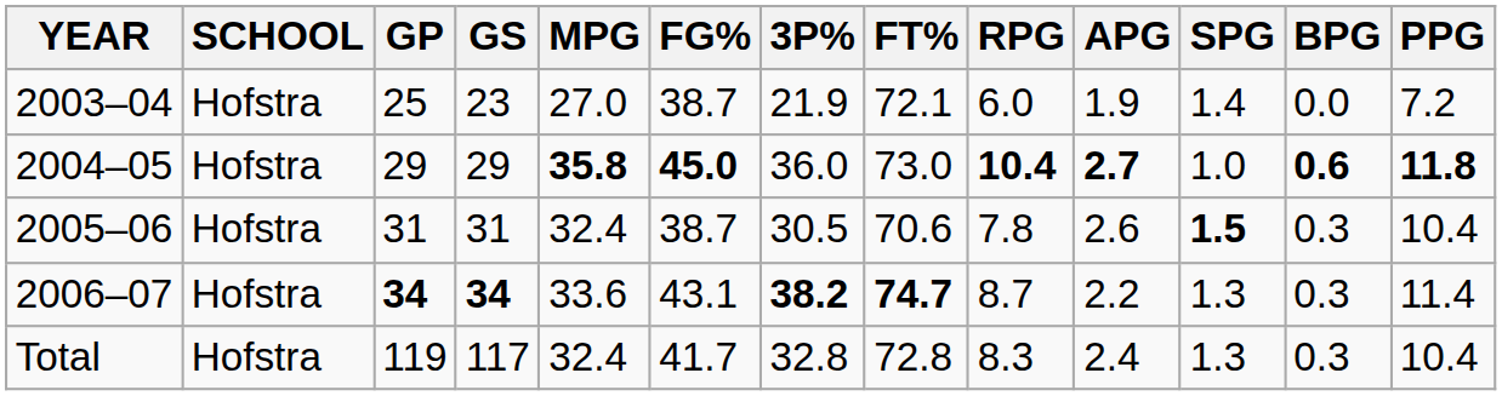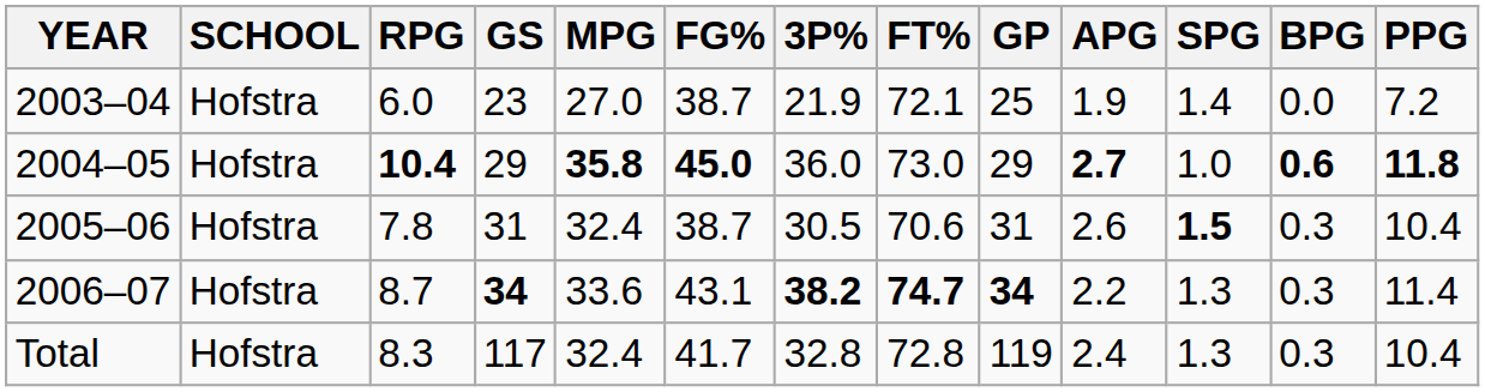columns swapped: GP <-> RPG
